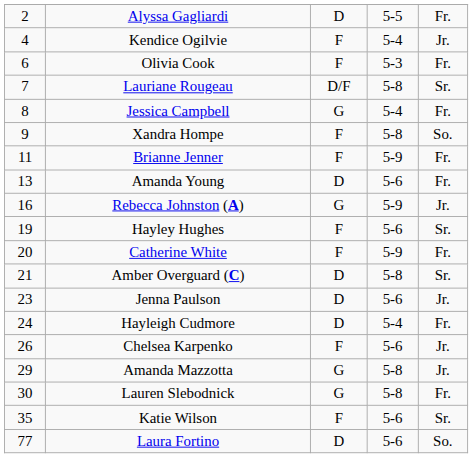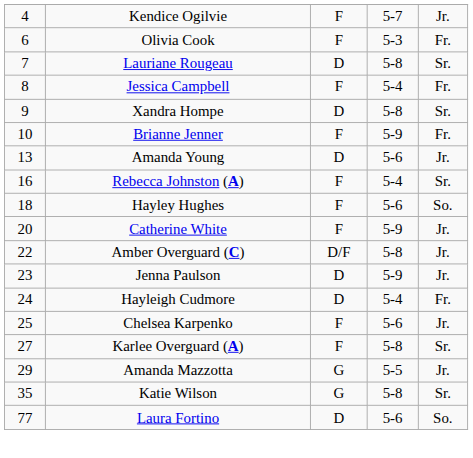- row: 2 | Alyssa Gagliardi | D | 5-5 | Fr.
Kendice Ogilvie | column 4: 5-4 -> 5-7
Lauriane Rougeau | column 3: D/F -> D
Jessica Campbell | column 3: G -> F
Xandra Hompe | column 3: F -> D
Xandra Hompe | column 5: So. -> Sr.
Brianne Jenner | column 1: 11 -> 10
Amanda Young | column 5: Fr. -> Jr.
Rebecca Johnston (A) | column 3: G -> F
Rebecca Johnston (A) | column 4: 5-9 -> 5-4
Rebecca Johnston (A) | column 5: Jr. -> Sr.
Hayley Hughes | column 1: 19 -> 18
Hayley Hughes | column 5: Sr. -> So.
Catherine White | column 5: Fr. -> Jr.
Amber Overguard (C) | column 1: 21 -> 22
Amber Overguard (C) | column 3: D -> D/F
Amber Overguard (C) | column 5: Sr. -> Jr.
Jenna Paulson | column 4: 5-6 -> 5-9
Chelsea Karpenko | column 1: 26 -> 25
+ row: 27 | Karlee Overguard (A) | F | 5-8 | Sr.
Amanda Mazzotta | column 4: 5-8 -> 5-5
- row: 30 | Lauren Slebodnick | G | 5-8 | Fr.
Katie Wilson | column 3: F -> G
Katie Wilson | column 4: 5-6 -> 5-8
